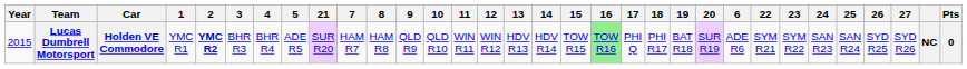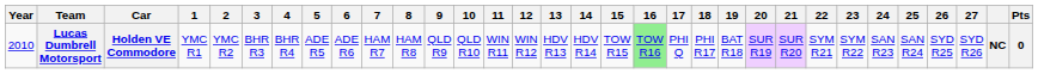columns swapped: 6 <-> 21
Lucas Dumbrell Motorsport | Year: 2015 -> 2010
Lucas Dumbrell Motorsport | 2: bold -> normal
